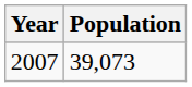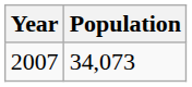2007 | Population: 39,073 -> 34,073
